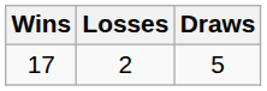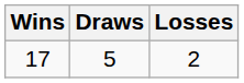columns swapped: Losses <-> Draws
